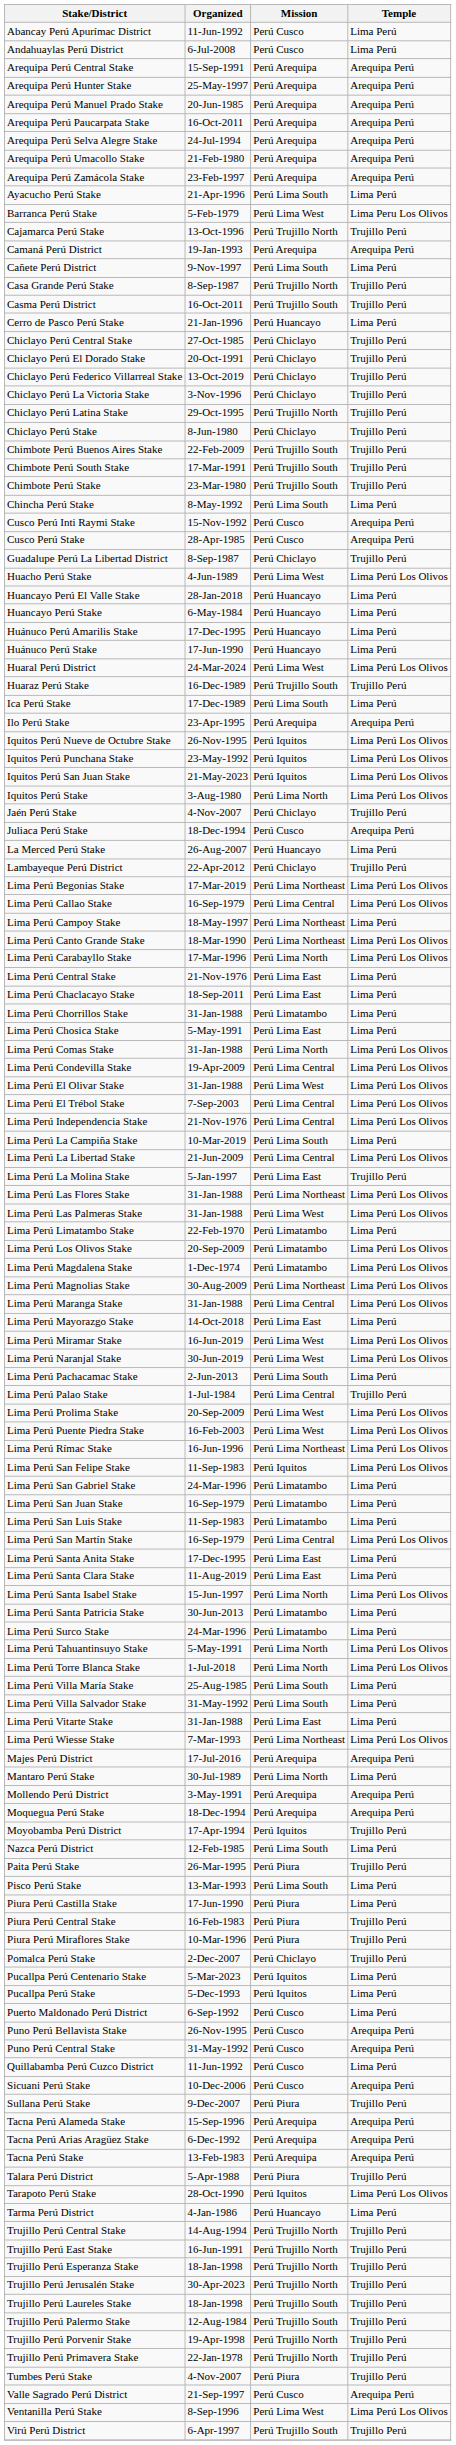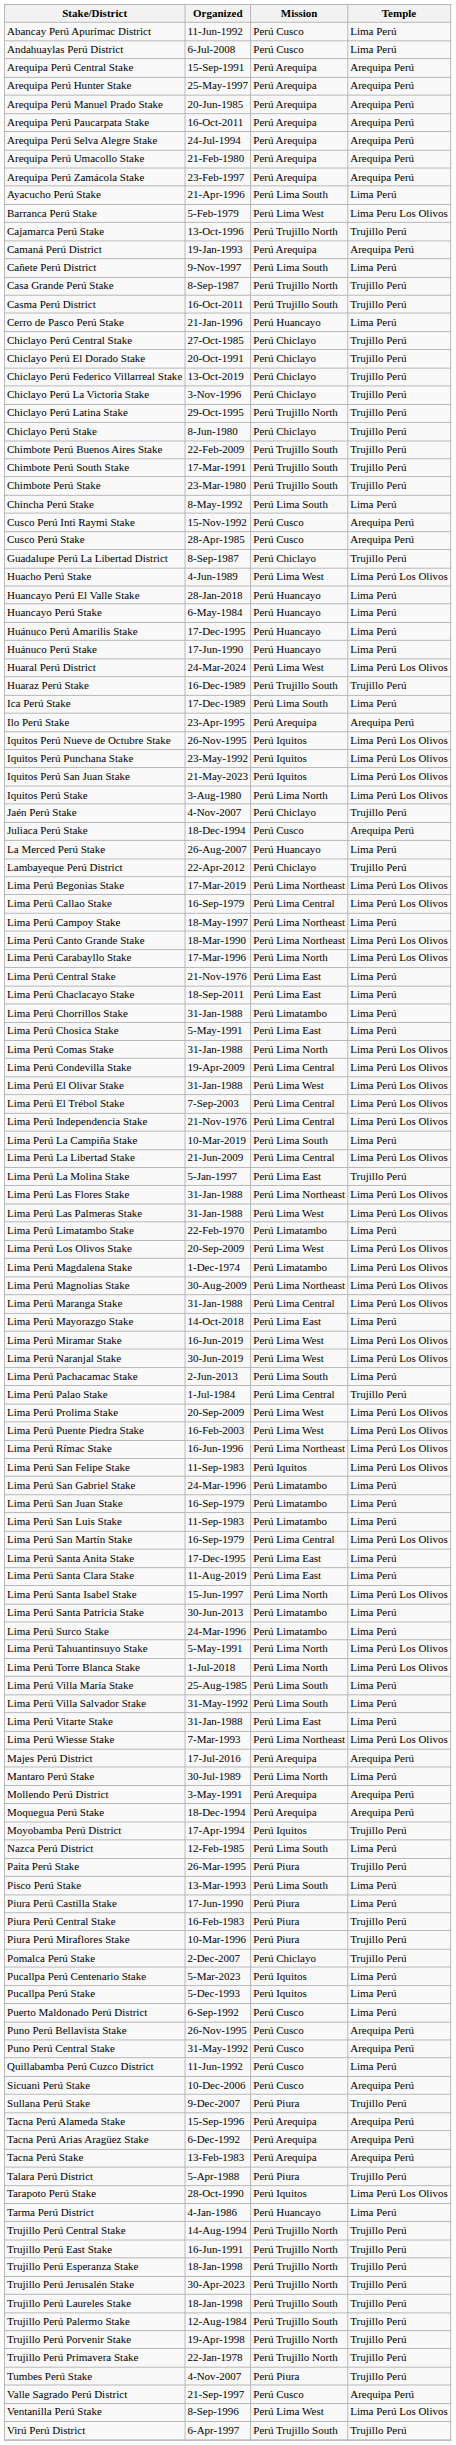Lima Perú Los Olivos Stake | Mission: Perú Limatambo -> Perú Lima West
